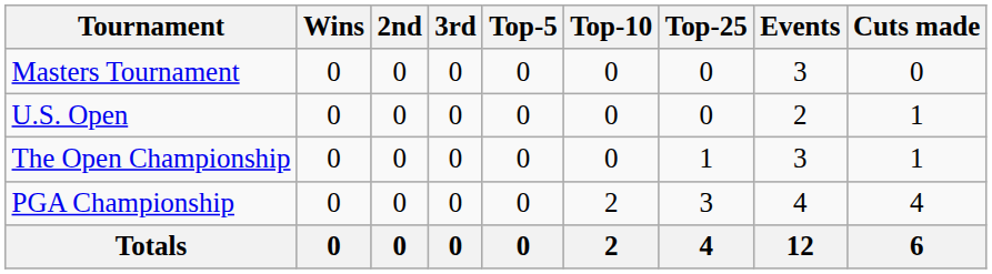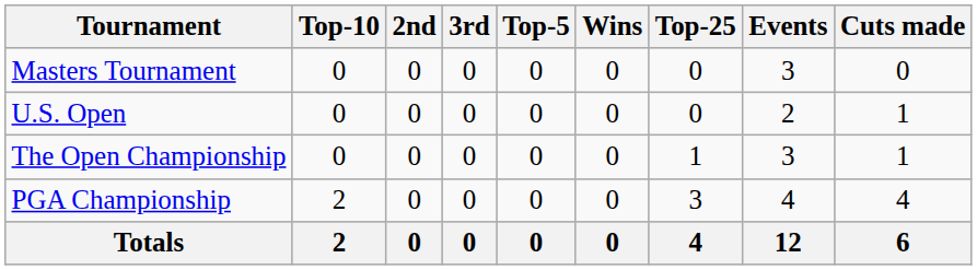columns swapped: Wins <-> Top-10
